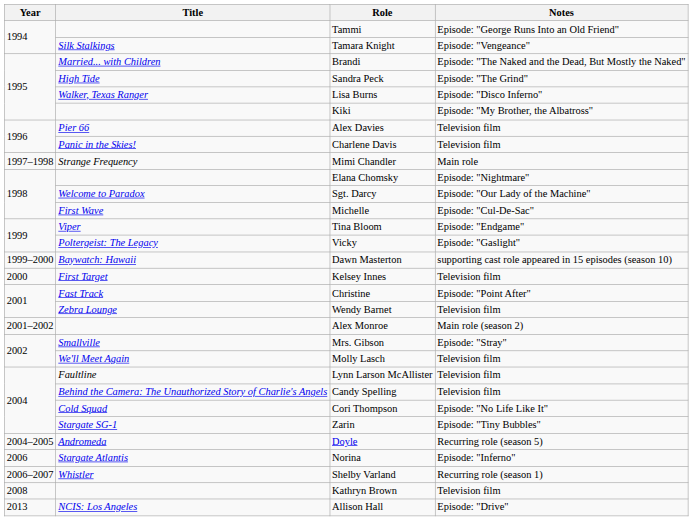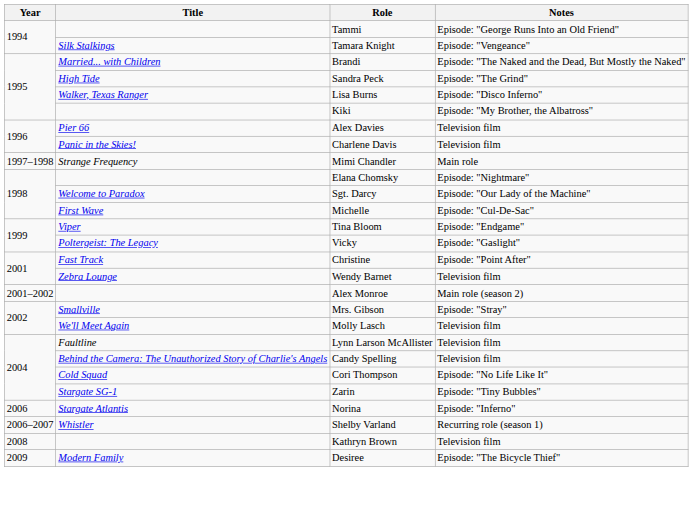- row: 1999–2000 | Baywatch: Hawaii | Dawn Masterton | supporting cast role appeared in 15 episodes (season 10)
- row: 2000 | First Target | Kelsey Innes | Television film
- row: 2004–2005 | Andromeda | Doyle | Recurring role (season 5)
+ row: 2009 | Modern Family | Desiree | Episode: "The Bicycle Thief"
- row: 2013 | NCIS: Los Angeles | Allison Hall | Episode: "Drive"
